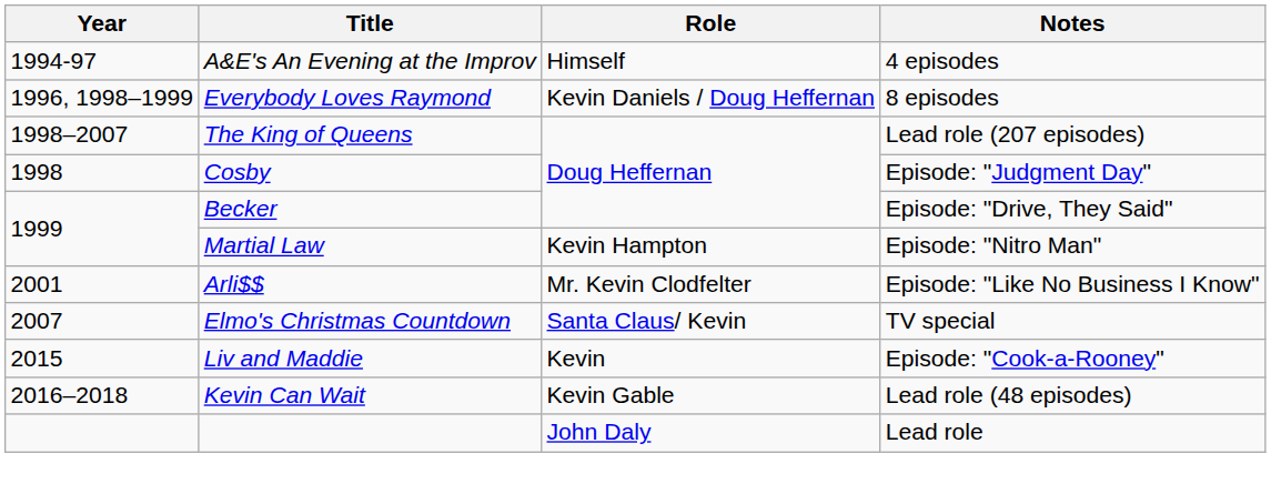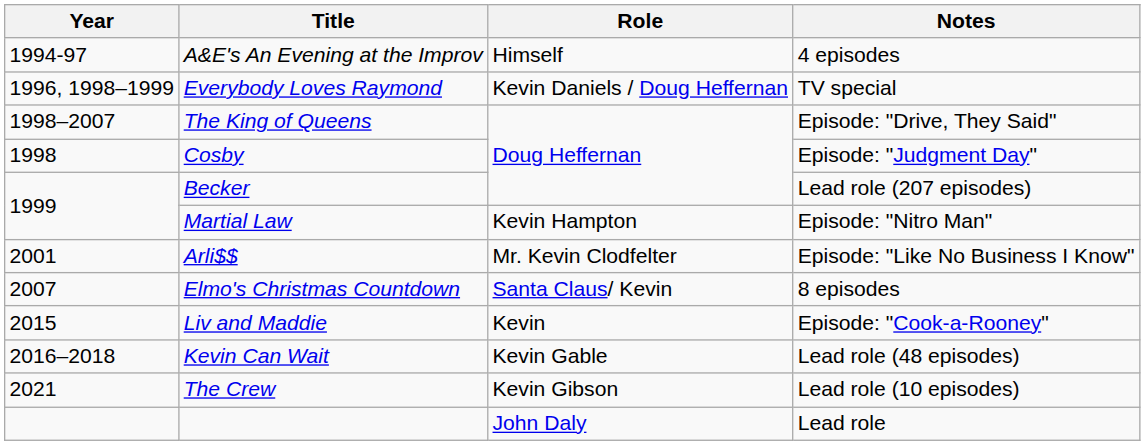Everybody Loves Raymond | Notes: 8 episodes -> TV special
The King of Queens | Notes: Lead role (207 episodes) -> Episode: "Drive, They Said"
Becker | Notes: Episode: "Drive, They Said" -> Lead role (207 episodes)
Elmo's Christmas Countdown | Notes: TV special -> 8 episodes
+ row: 2021 | The Crew | Kevin Gibson | Lead role (10 episodes)
